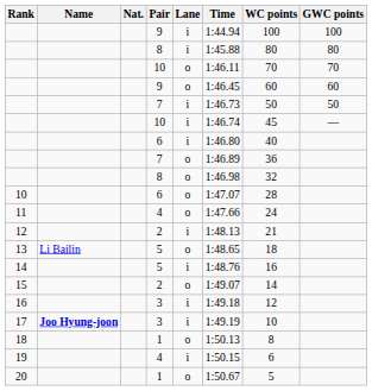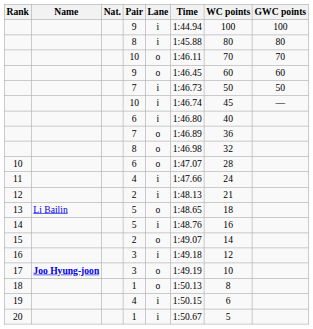11 | Lane: o -> i
17 | Lane: i -> o
20 | Lane: o -> i
